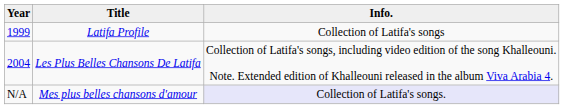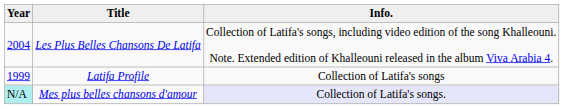rows swapped: Les Plus Belles Chansons De Latifa <-> Latifa Profile
Mes plus belles chansons d'amour | Year: no background -> paleturquoise background
